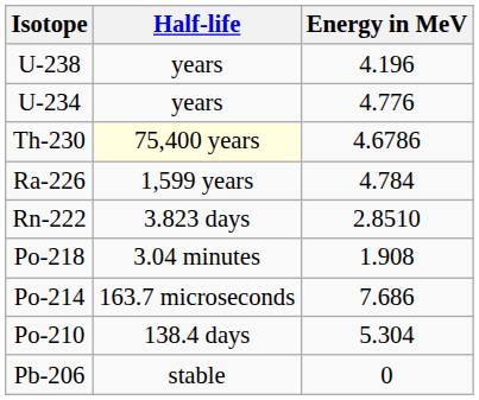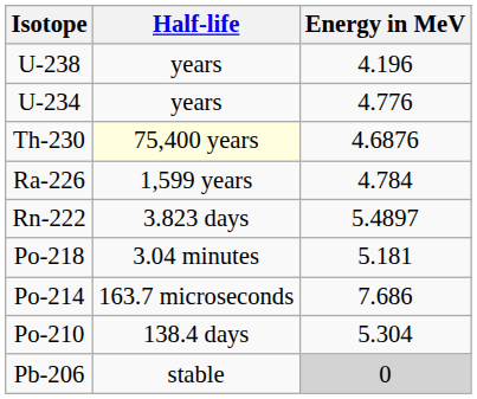Th-230 | Energy in MeV: 4.6786 -> 4.6876
Rn-222 | Energy in MeV: 2.8510 -> 5.4897
Po-218 | Energy in MeV: 1.908 -> 5.181
Pb-206 | Energy in MeV: no background -> lightgrey background
